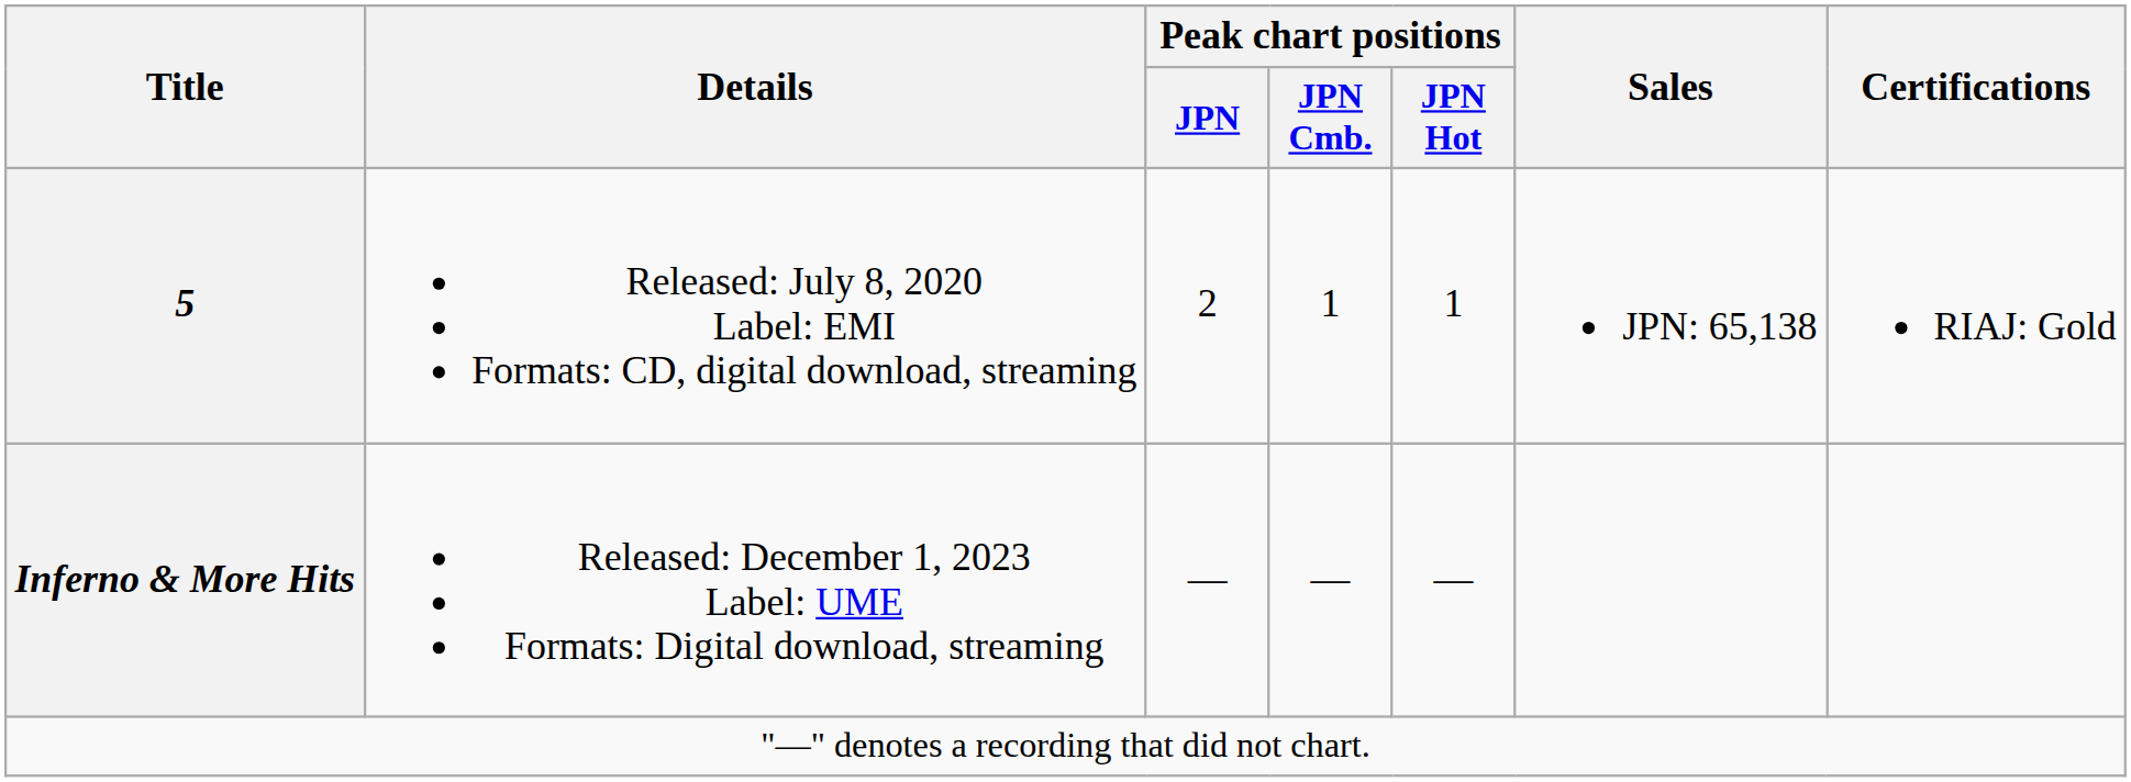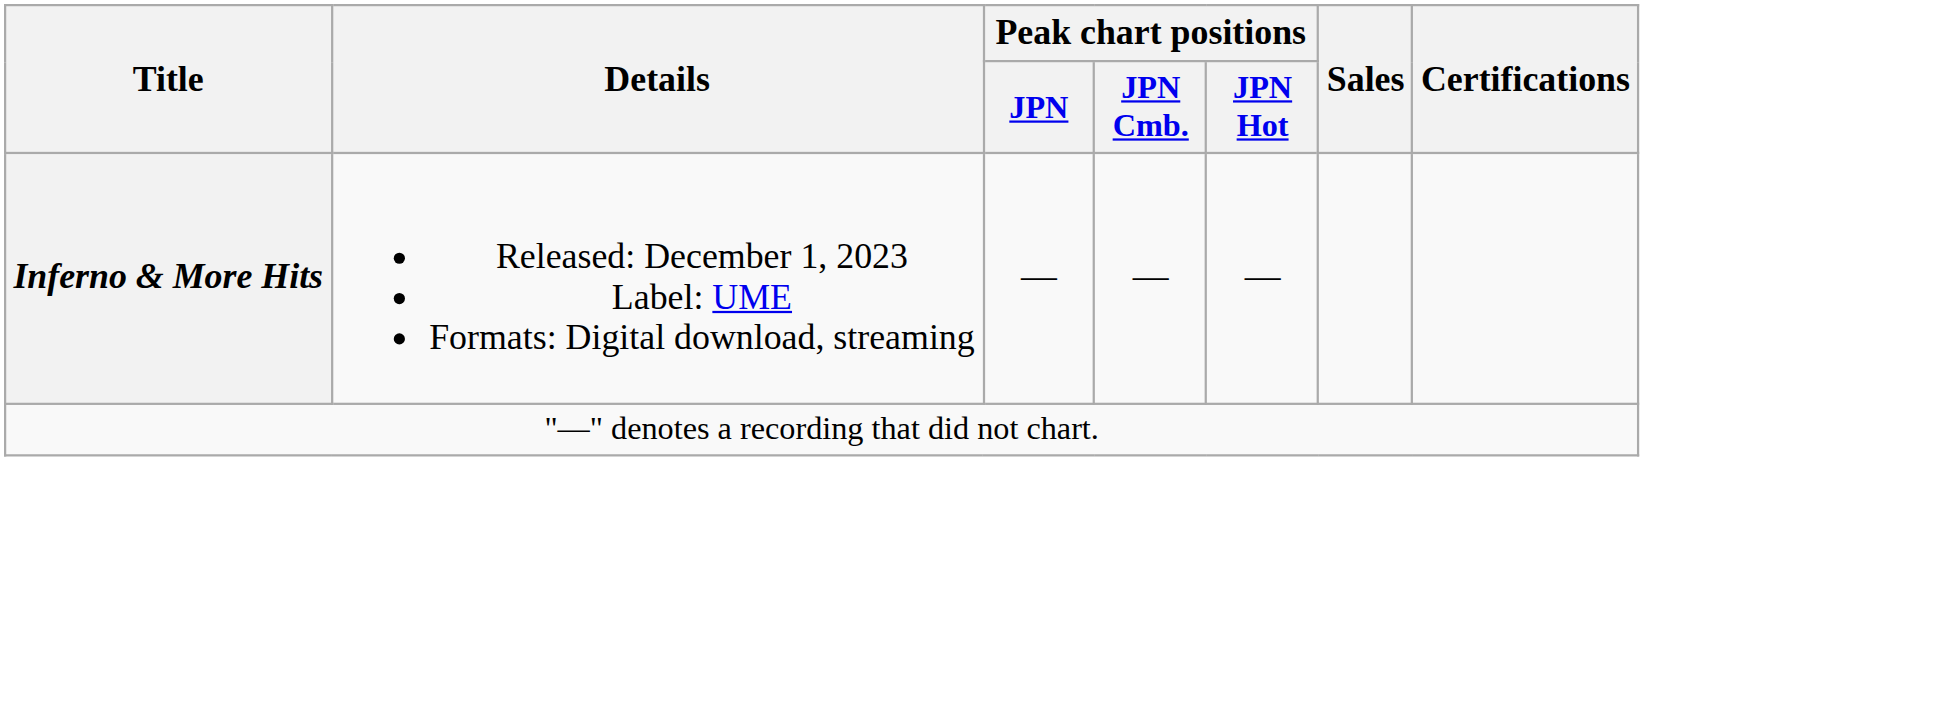- row: 5 | Released: July 8, 2020 Label: EMI Formats: CD, digital download, streaming | 2 | 1 | 1 | JPN: 65,138 | RIAJ: Gold
